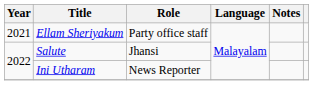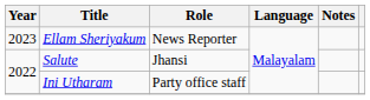Ellam Sheriyakum | Year: 2021 -> 2023
Ellam Sheriyakum | Role: Party office staff -> News Reporter
Ini Utharam | Role: News Reporter -> Party office staff
